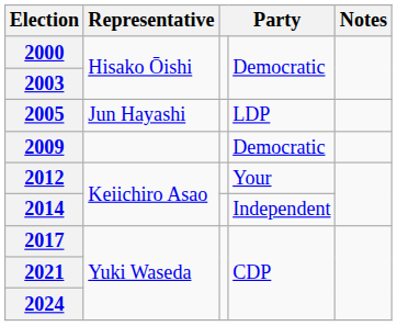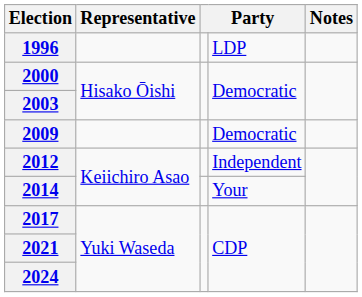+ row: 1996 | LDP
- row: 2005 | Jun Hayashi | LDP
2012 | column 4: Your -> Independent
2014 | column 4: Independent -> Your
